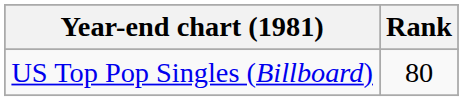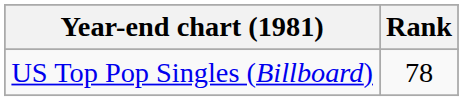US Top Pop Singles (Billboard) | Rank: 80 -> 78
